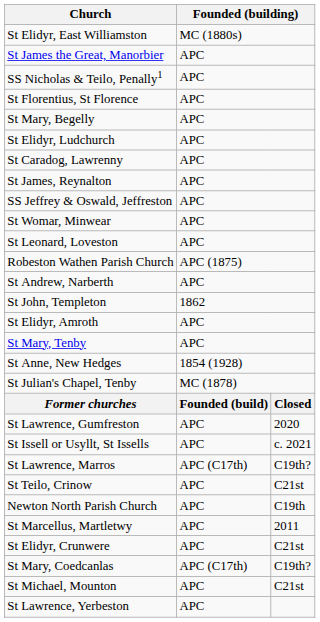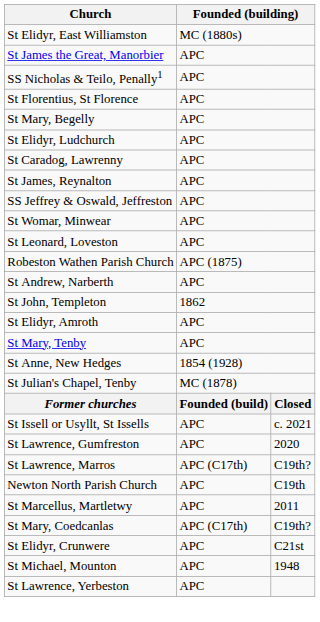rows swapped: St Issell or Usyllt, St Issells <-> St Lawrence, Gumfreston
- row: St Teilo, Crinow | APC | C21st
rows swapped: St Mary, Coedcanlas <-> St Elidyr, Crunwere
St Michael, Mounton | column 3: C21st -> 1948
